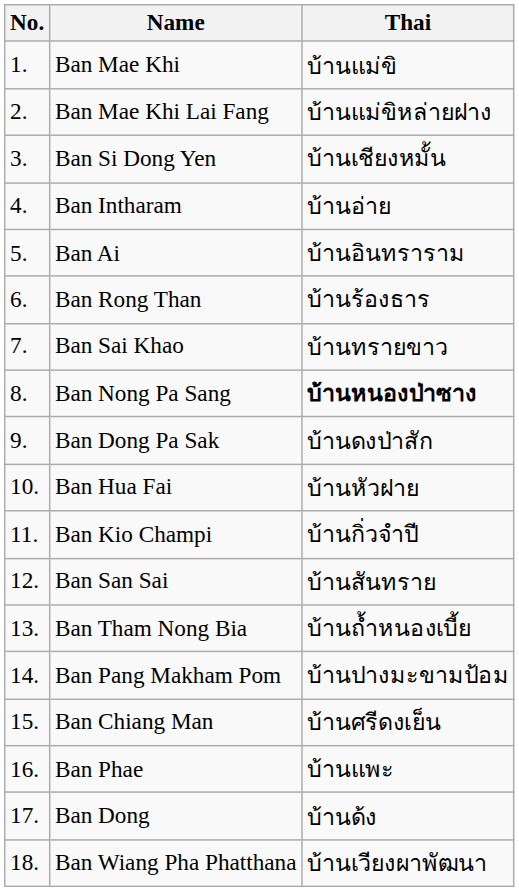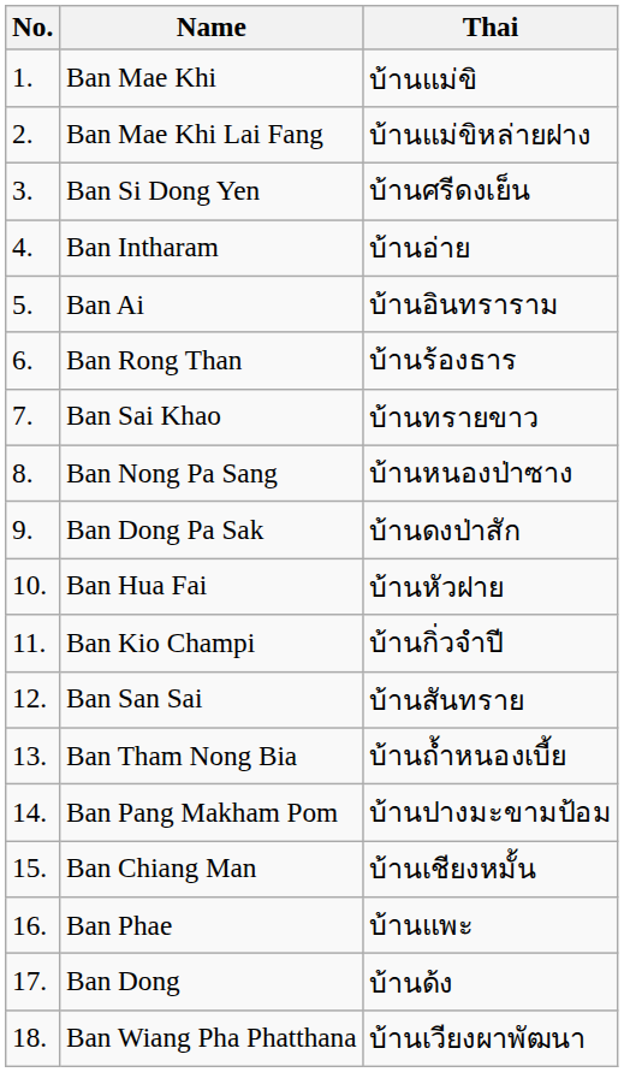Ban Si Dong Yen | Thai: บ้านเชียงหมั้น -> บ้านศรีดงเย็น
Ban Nong Pa Sang | Thai: bold -> normal
Ban Chiang Man | Thai: บ้านศรีดงเย็น -> บ้านเชียงหมั้น
